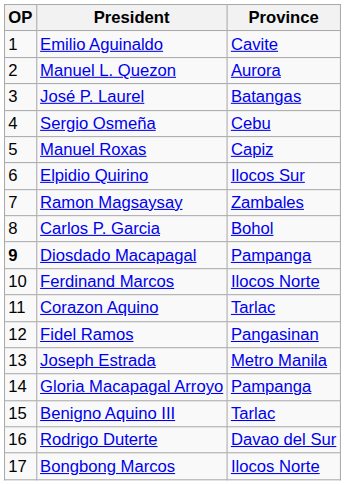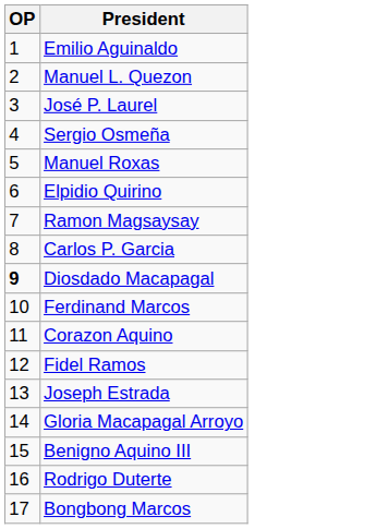- column: Province | Cavite | Aurora | Batangas | Cebu | Capiz | Ilocos Sur | Zambales | Bohol | Pampanga | Ilocos Norte | Tarlac | Pangasinan | Metro Manila | Pampanga | Tarlac | Davao del Sur | Ilocos Norte
